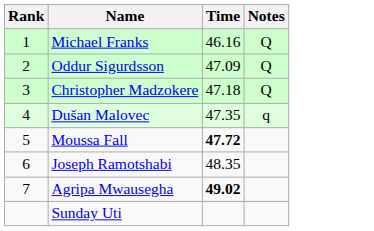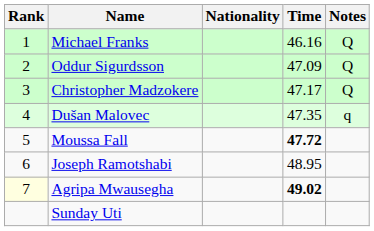+ column: Nationality
Christopher Madzokere | Time: 47.18 -> 47.17
Joseph Ramotshabi | Time: 48.35 -> 48.95
Agripa Mwausegha | Rank: no background -> lightyellow background
